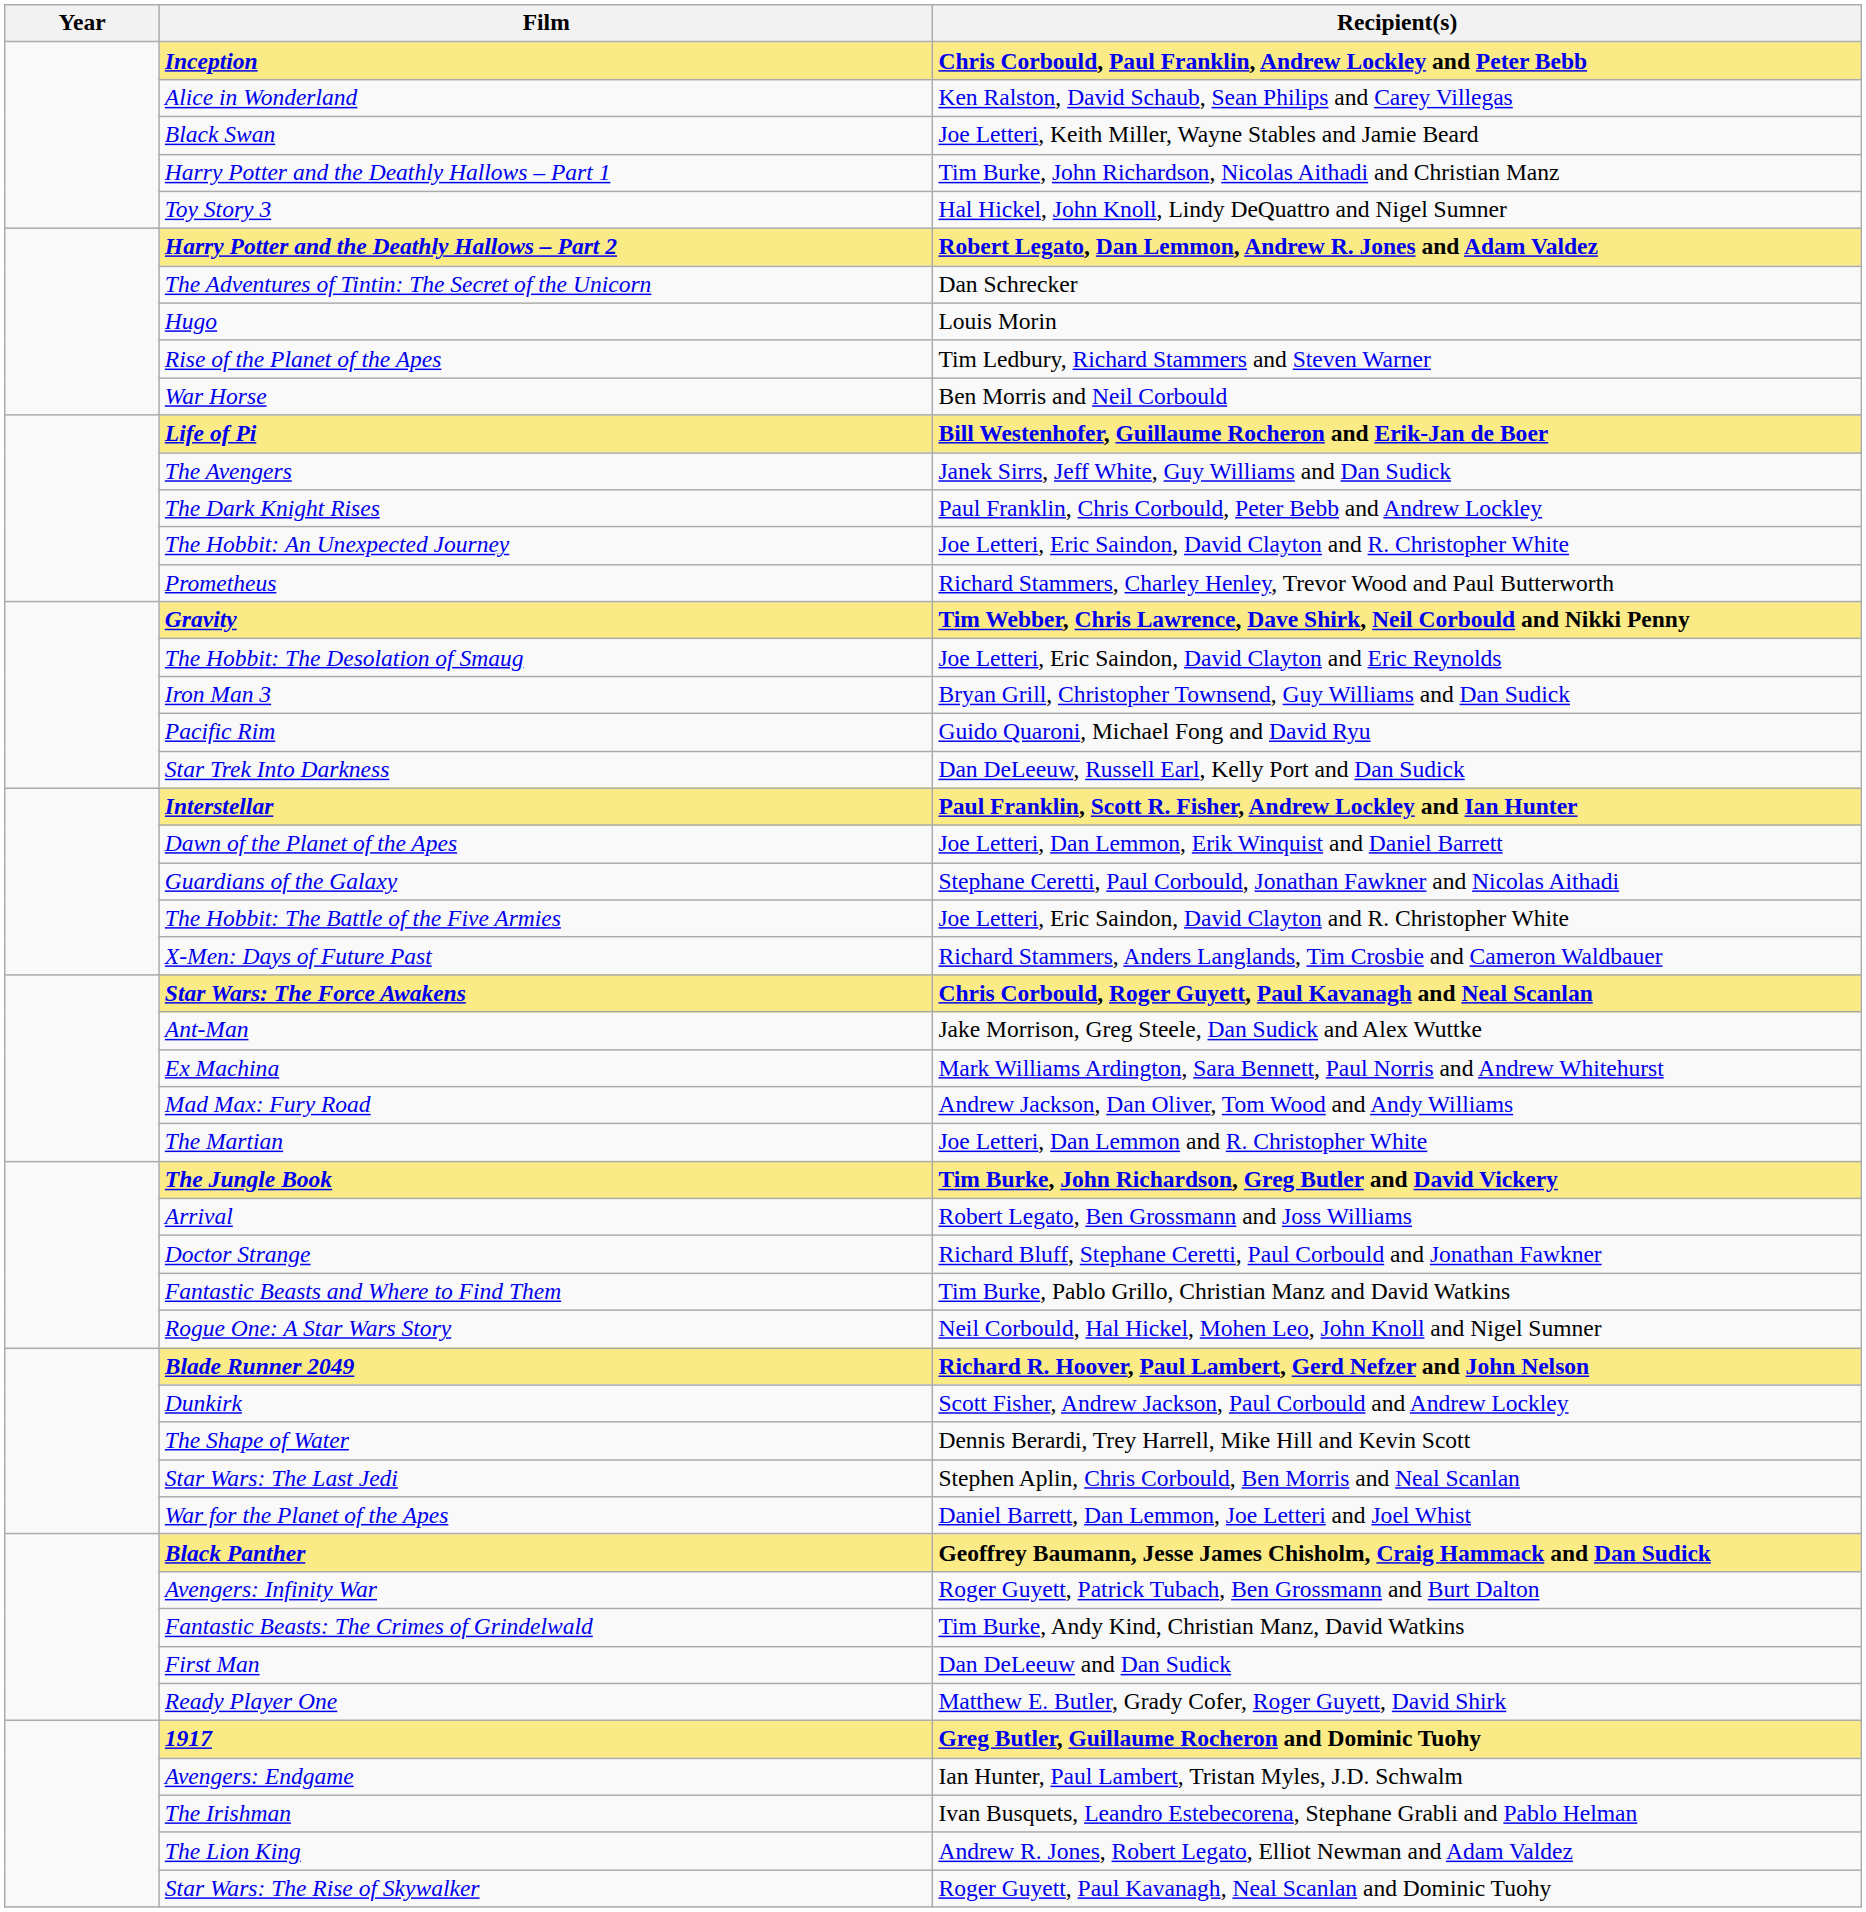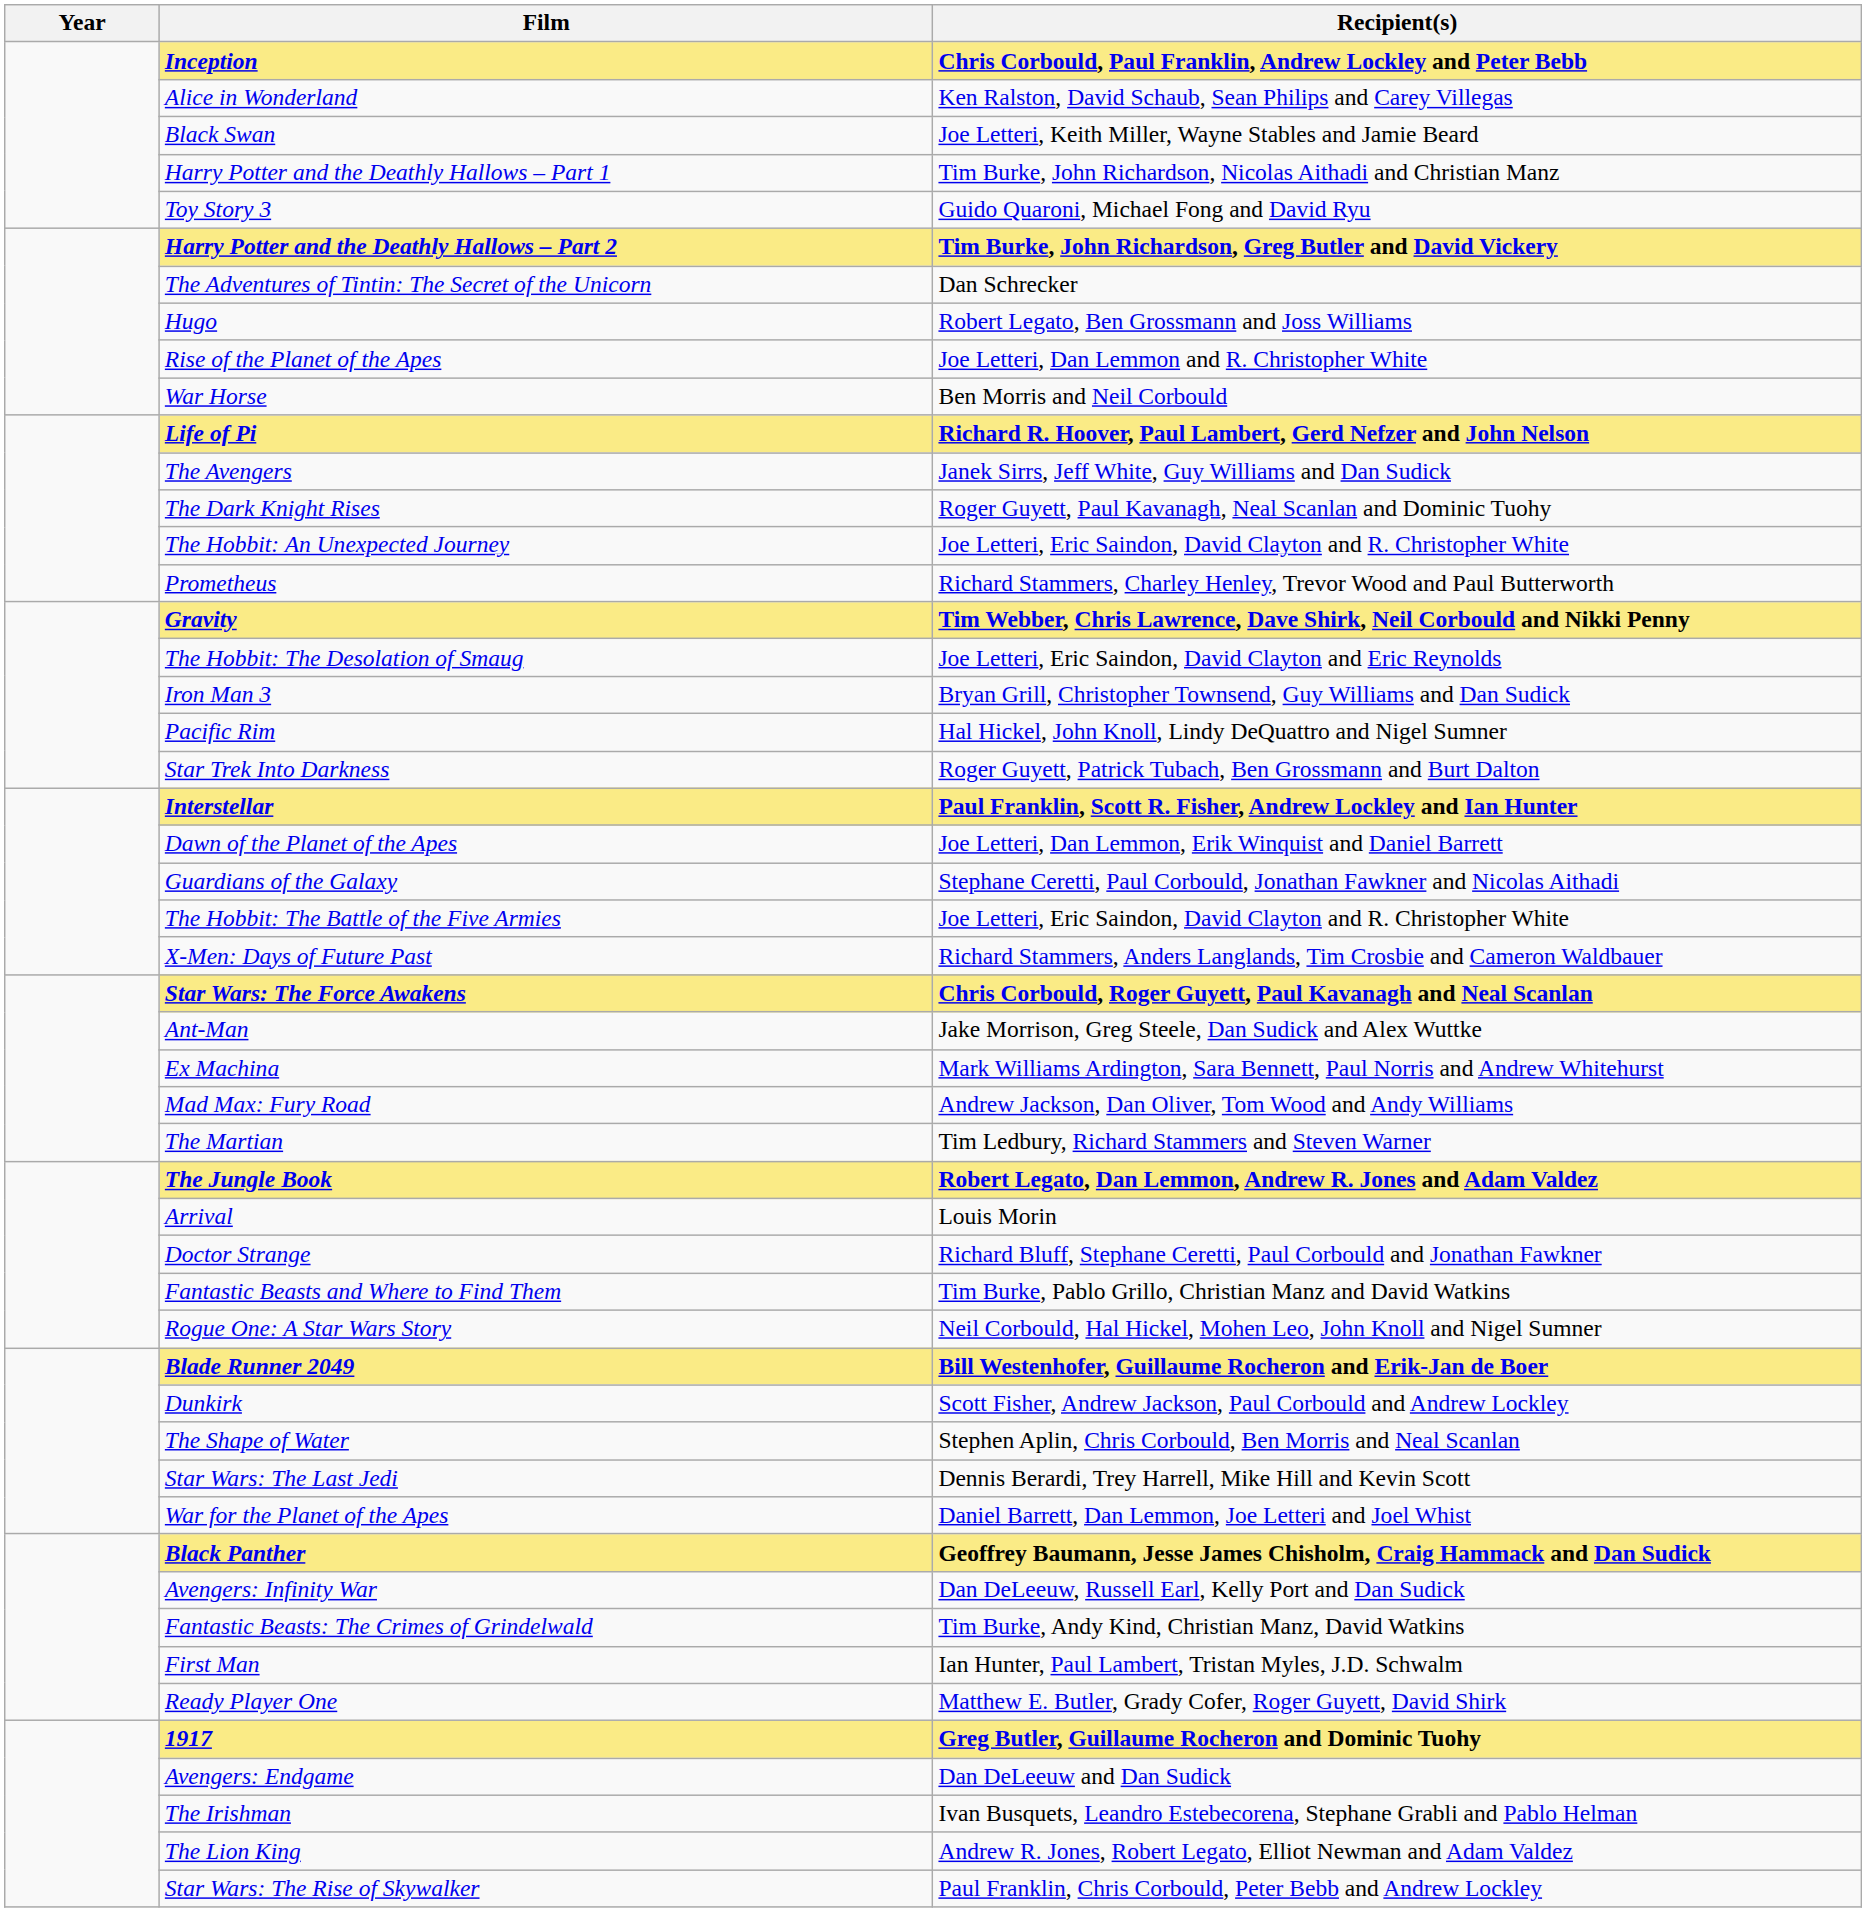Toy Story 3 | Recipient(s): Hal Hickel, John Knoll, Lindy DeQuattro and Nigel Sumner -> Guido Quaroni, Michael Fong and David Ryu
Harry Potter and the Deathly Hallows – Part 2 | Recipient(s): Robert Legato, Dan Lemmon, Andrew R. Jones and Adam Valdez -> Tim Burke, John Richardson, Greg Butler and David Vickery
Hugo | Recipient(s): Louis Morin -> Robert Legato, Ben Grossmann and Joss Williams
Rise of the Planet of the Apes | Recipient(s): Tim Ledbury, Richard Stammers and Steven Warner -> Joe Letteri, Dan Lemmon and R. Christopher White
Life of Pi | Recipient(s): Bill Westenhofer, Guillaume Rocheron and Erik-Jan de Boer -> Richard R. Hoover, Paul Lambert, Gerd Nefzer and John Nelson
The Dark Knight Rises | Recipient(s): Paul Franklin, Chris Corbould, Peter Bebb and Andrew Lockley -> Roger Guyett, Paul Kavanagh, Neal Scanlan and Dominic Tuohy
Pacific Rim | Recipient(s): Guido Quaroni, Michael Fong and David Ryu -> Hal Hickel, John Knoll, Lindy DeQuattro and Nigel Sumner
Star Trek Into Darkness | Recipient(s): Dan DeLeeuw, Russell Earl, Kelly Port and Dan Sudick -> Roger Guyett, Patrick Tubach, Ben Grossmann and Burt Dalton
The Martian | Recipient(s): Joe Letteri, Dan Lemmon and R. Christopher White -> Tim Ledbury, Richard Stammers and Steven Warner
The Jungle Book | Recipient(s): Tim Burke, John Richardson, Greg Butler and David Vickery -> Robert Legato, Dan Lemmon, Andrew R. Jones and Adam Valdez
Arrival | Recipient(s): Robert Legato, Ben Grossmann and Joss Williams -> Louis Morin
Blade Runner 2049 | Recipient(s): Richard R. Hoover, Paul Lambert, Gerd Nefzer and John Nelson -> Bill Westenhofer, Guillaume Rocheron and Erik-Jan de Boer
The Shape of Water | Recipient(s): Dennis Berardi, Trey Harrell, Mike Hill and Kevin Scott -> Stephen Aplin, Chris Corbould, Ben Morris and Neal Scanlan
Star Wars: The Last Jedi | Recipient(s): Stephen Aplin, Chris Corbould, Ben Morris and Neal Scanlan -> Dennis Berardi, Trey Harrell, Mike Hill and Kevin Scott
Avengers: Infinity War | Recipient(s): Roger Guyett, Patrick Tubach, Ben Grossmann and Burt Dalton -> Dan DeLeeuw, Russell Earl, Kelly Port and Dan Sudick
First Man | Recipient(s): Dan DeLeeuw and Dan Sudick -> Ian Hunter, Paul Lambert, Tristan Myles, J.D. Schwalm
Avengers: Endgame | Recipient(s): Ian Hunter, Paul Lambert, Tristan Myles, J.D. Schwalm -> Dan DeLeeuw and Dan Sudick
Star Wars: The Rise of Skywalker | Recipient(s): Roger Guyett, Paul Kavanagh, Neal Scanlan and Dominic Tuohy -> Paul Franklin, Chris Corbould, Peter Bebb and Andrew Lockley
